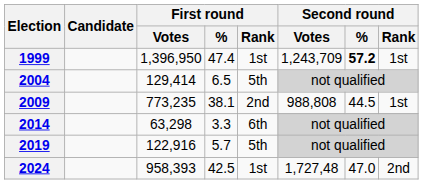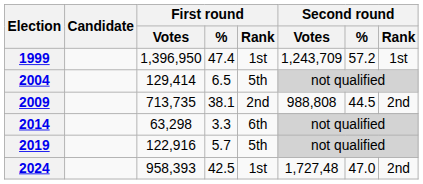1999 | Second round / %: bold -> normal
2009 | First round / Votes: 773,235 -> 713,735
2009 | Second round / Rank: 1st -> 2nd
